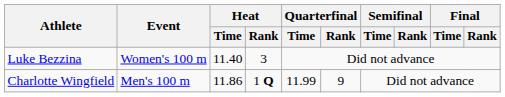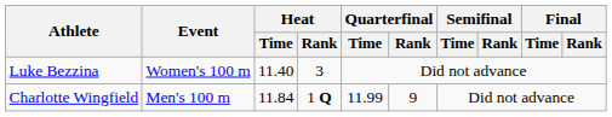Charlotte Wingfield | Heat / Time: 11.86 -> 11.84
